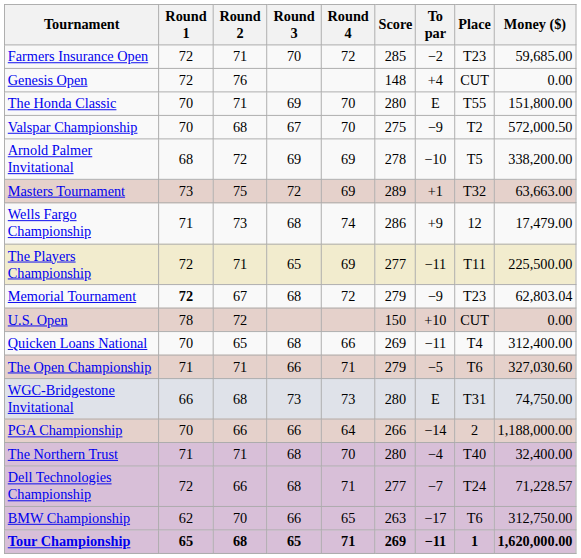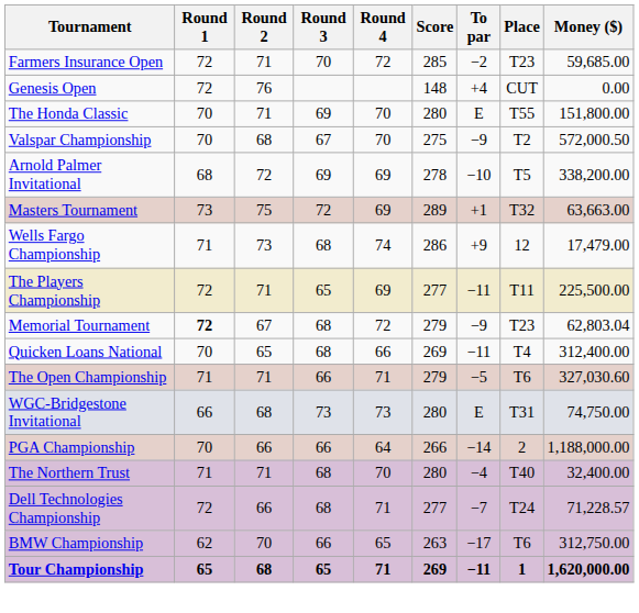- row: U.S. Open | 78 | 72 | 150 | +10 | CUT | 0.00
